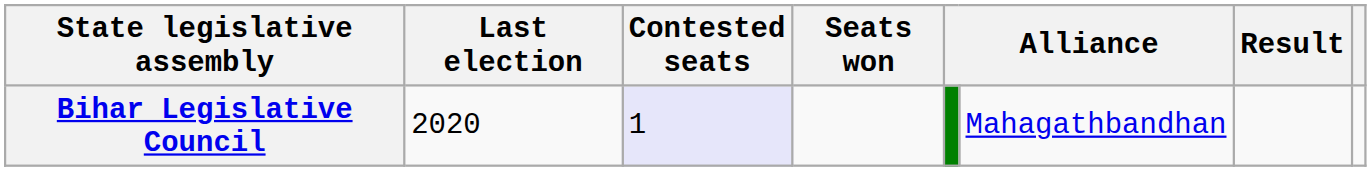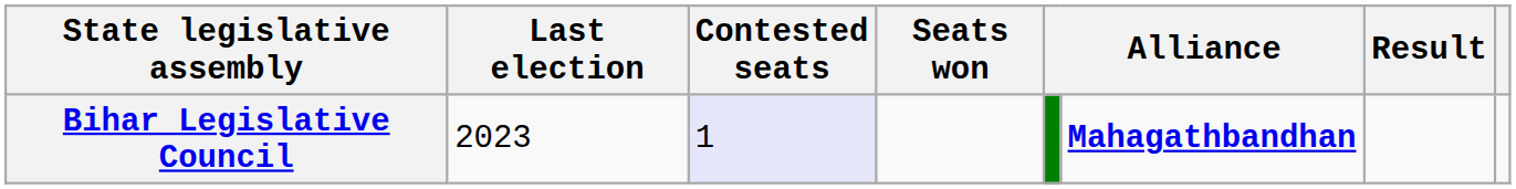Bihar Legislative Council | Last election: 2020 -> 2023
Bihar Legislative Council | column 6: normal -> bold
